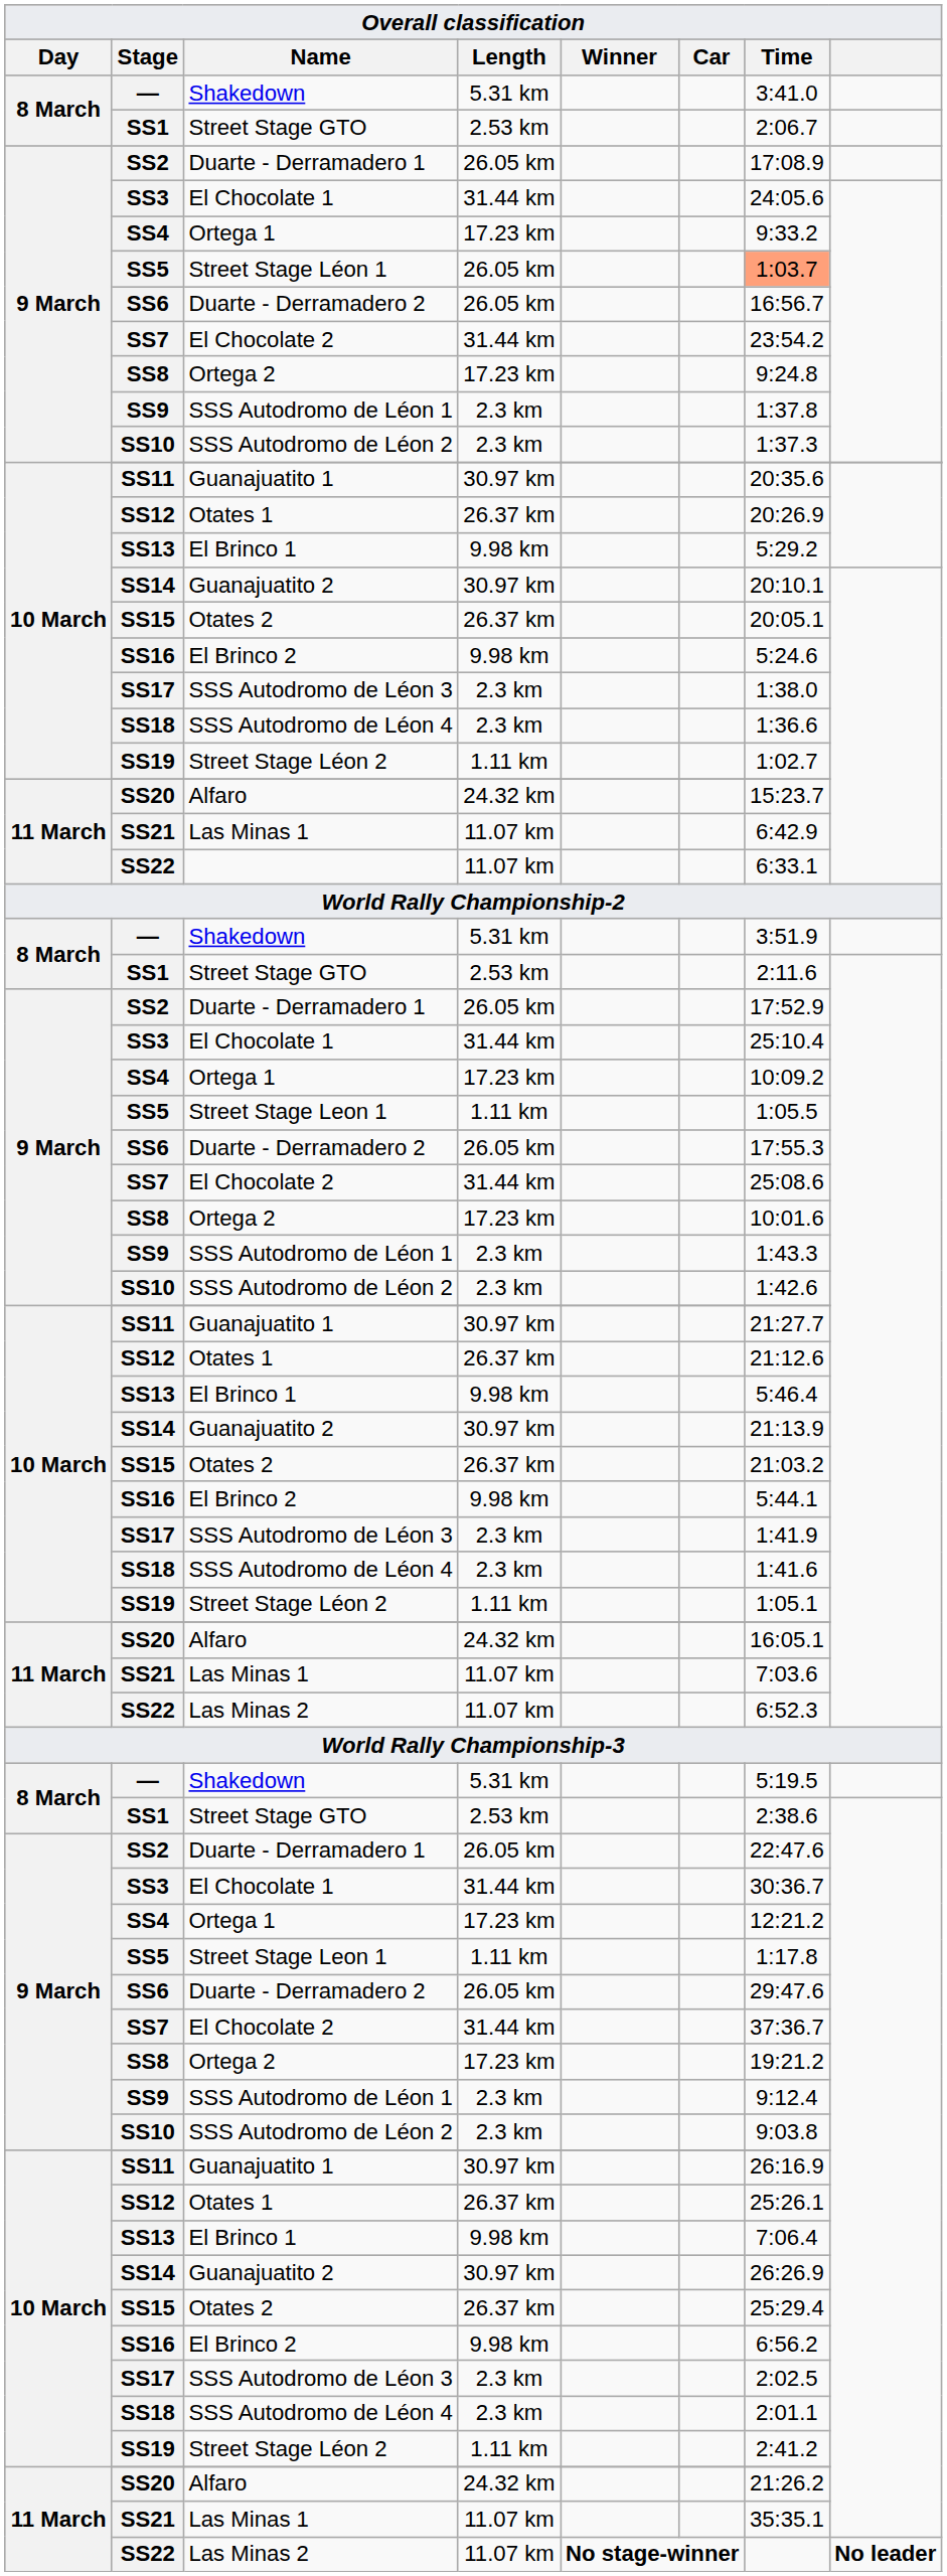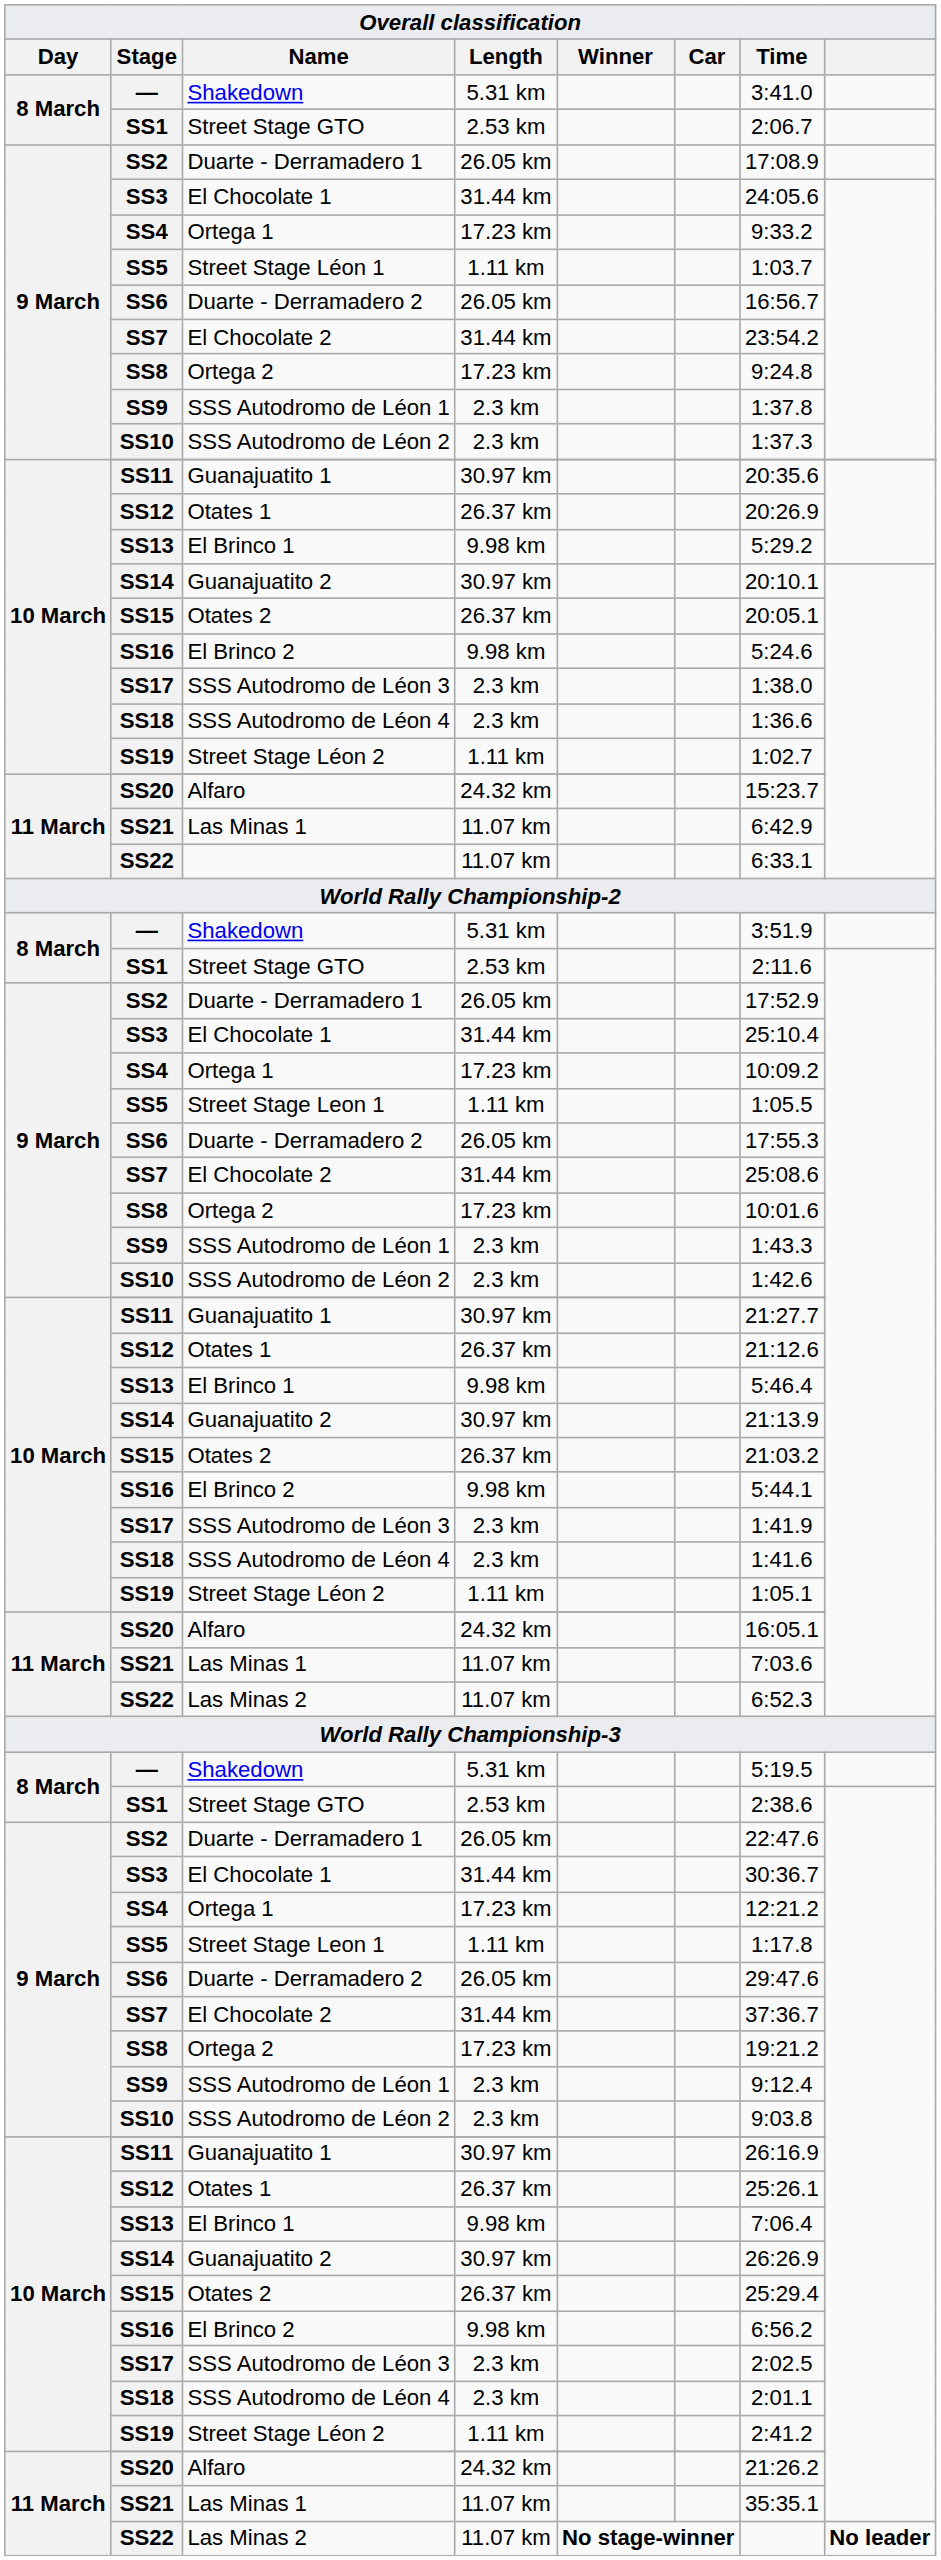Street Stage Léon 1 | Length: 26.05 km -> 1.11 km
Street Stage Léon 1 | Time: lightsalmon background -> no background
